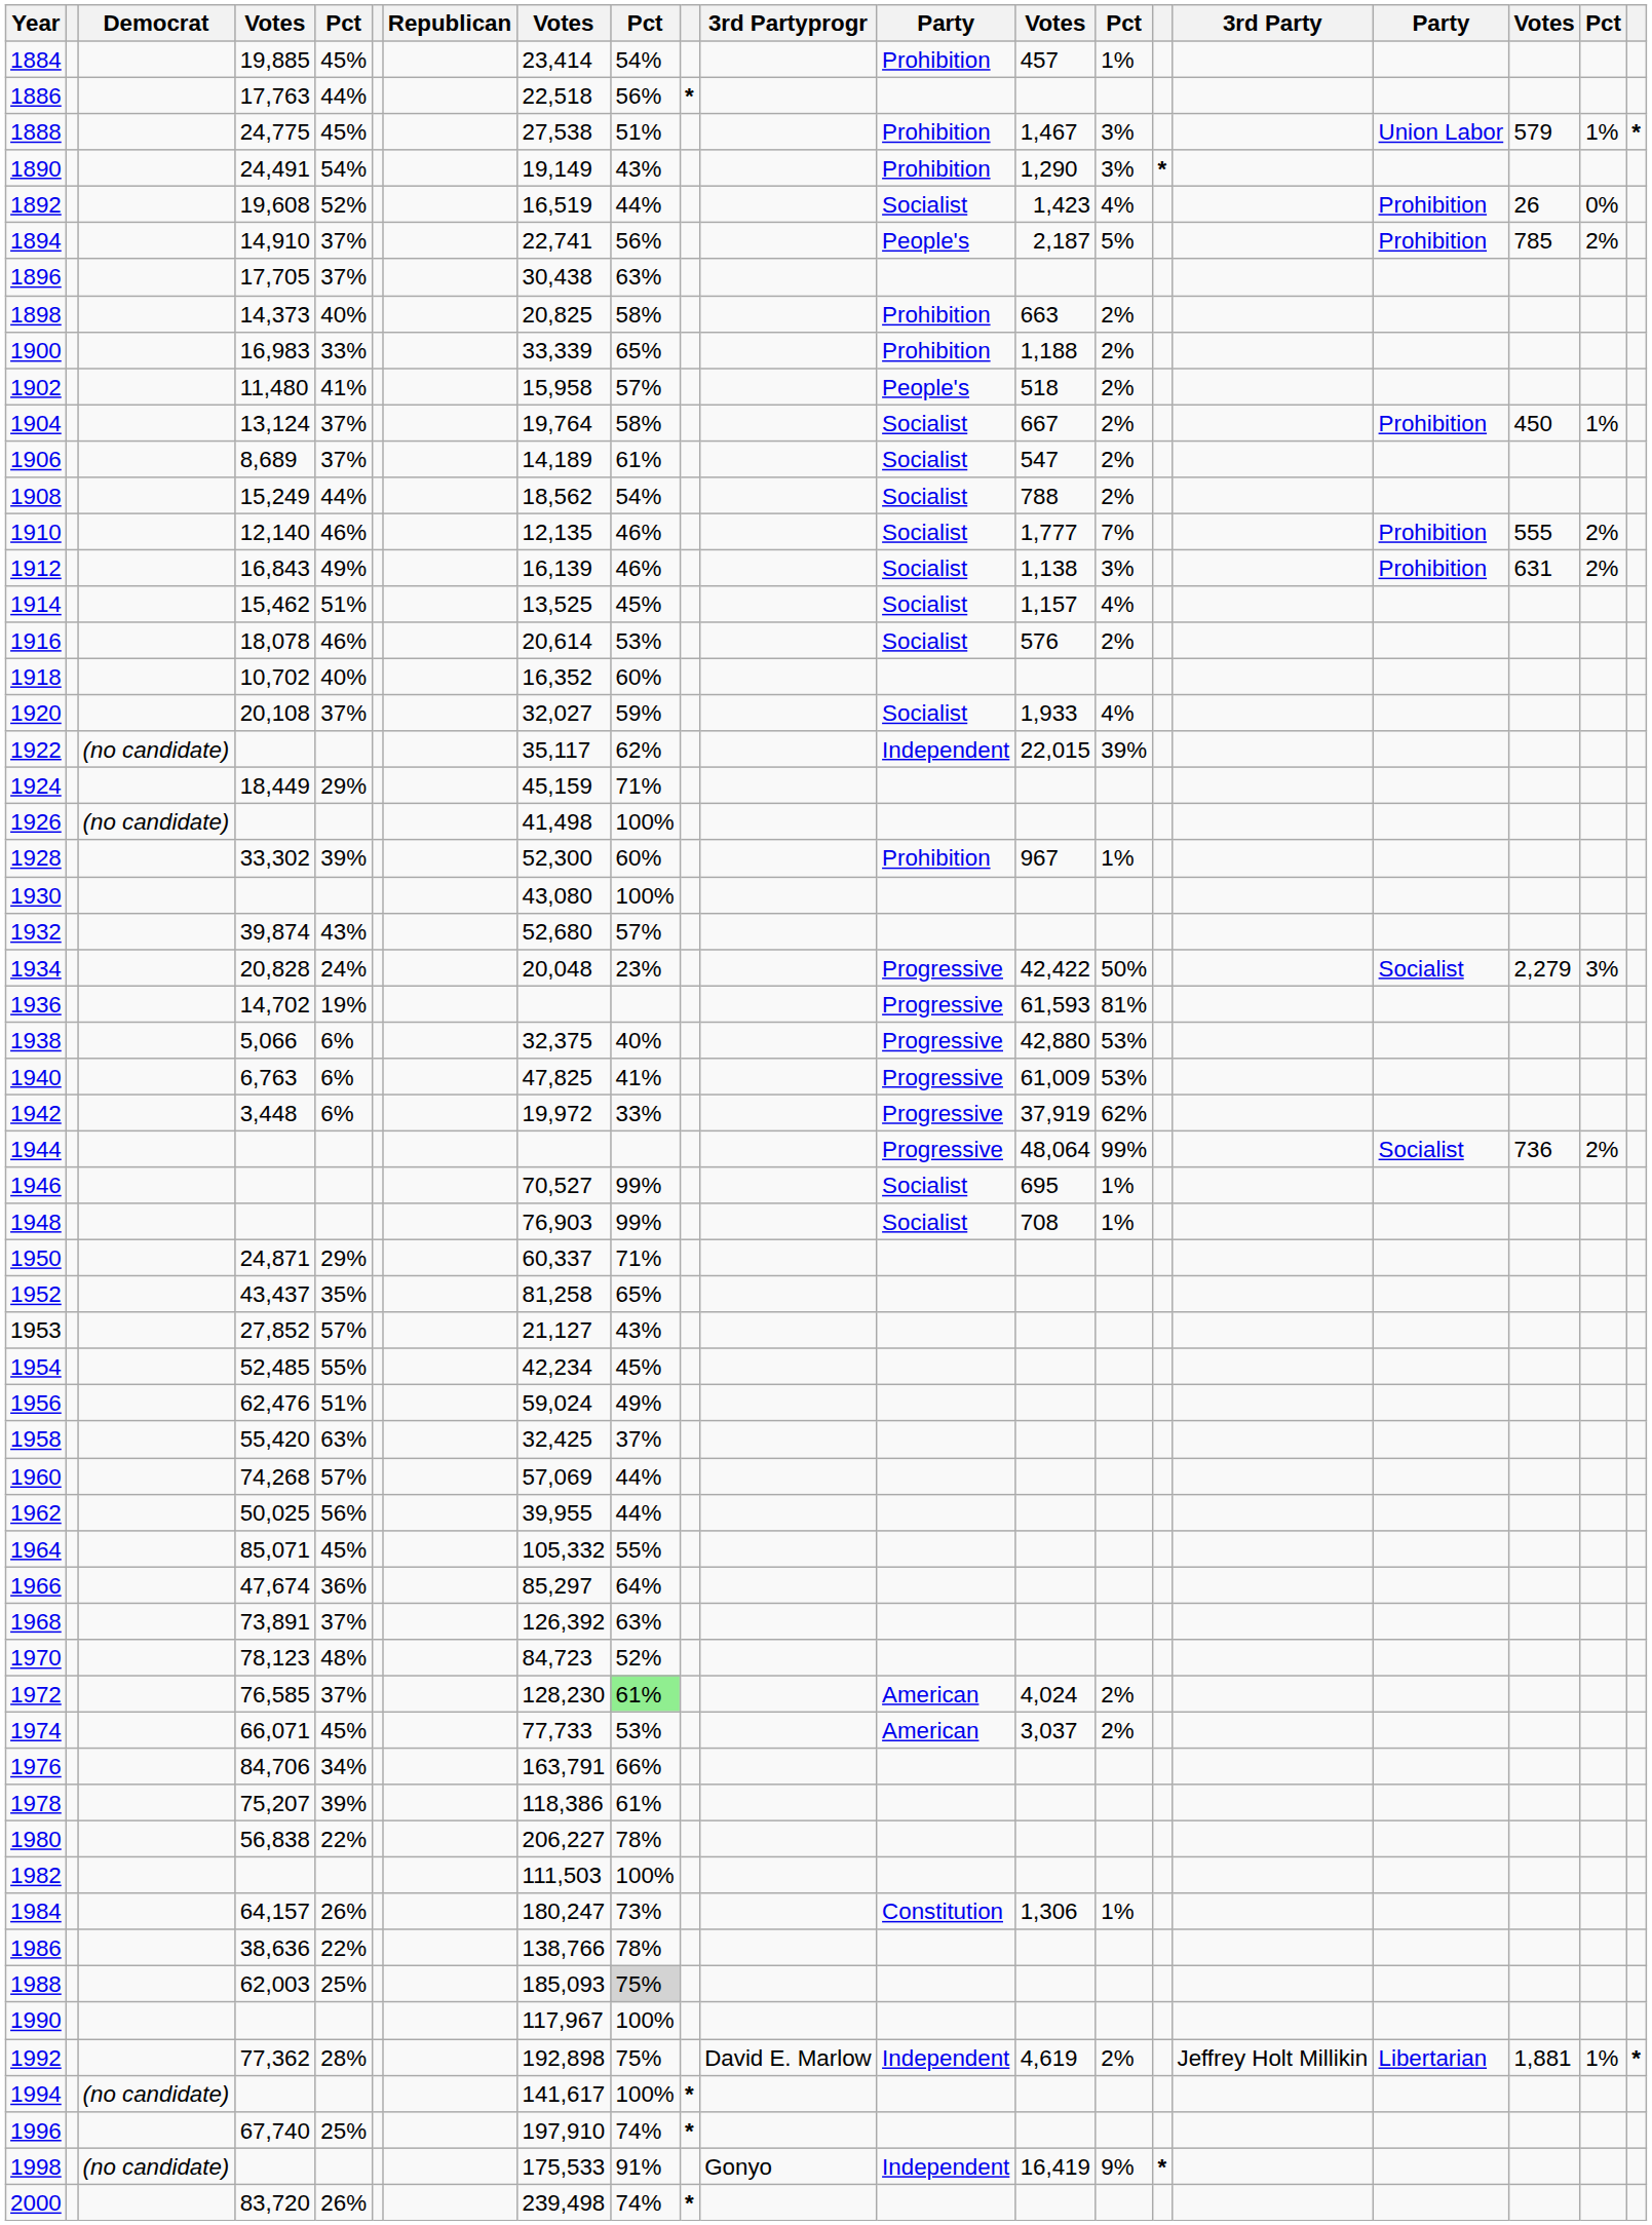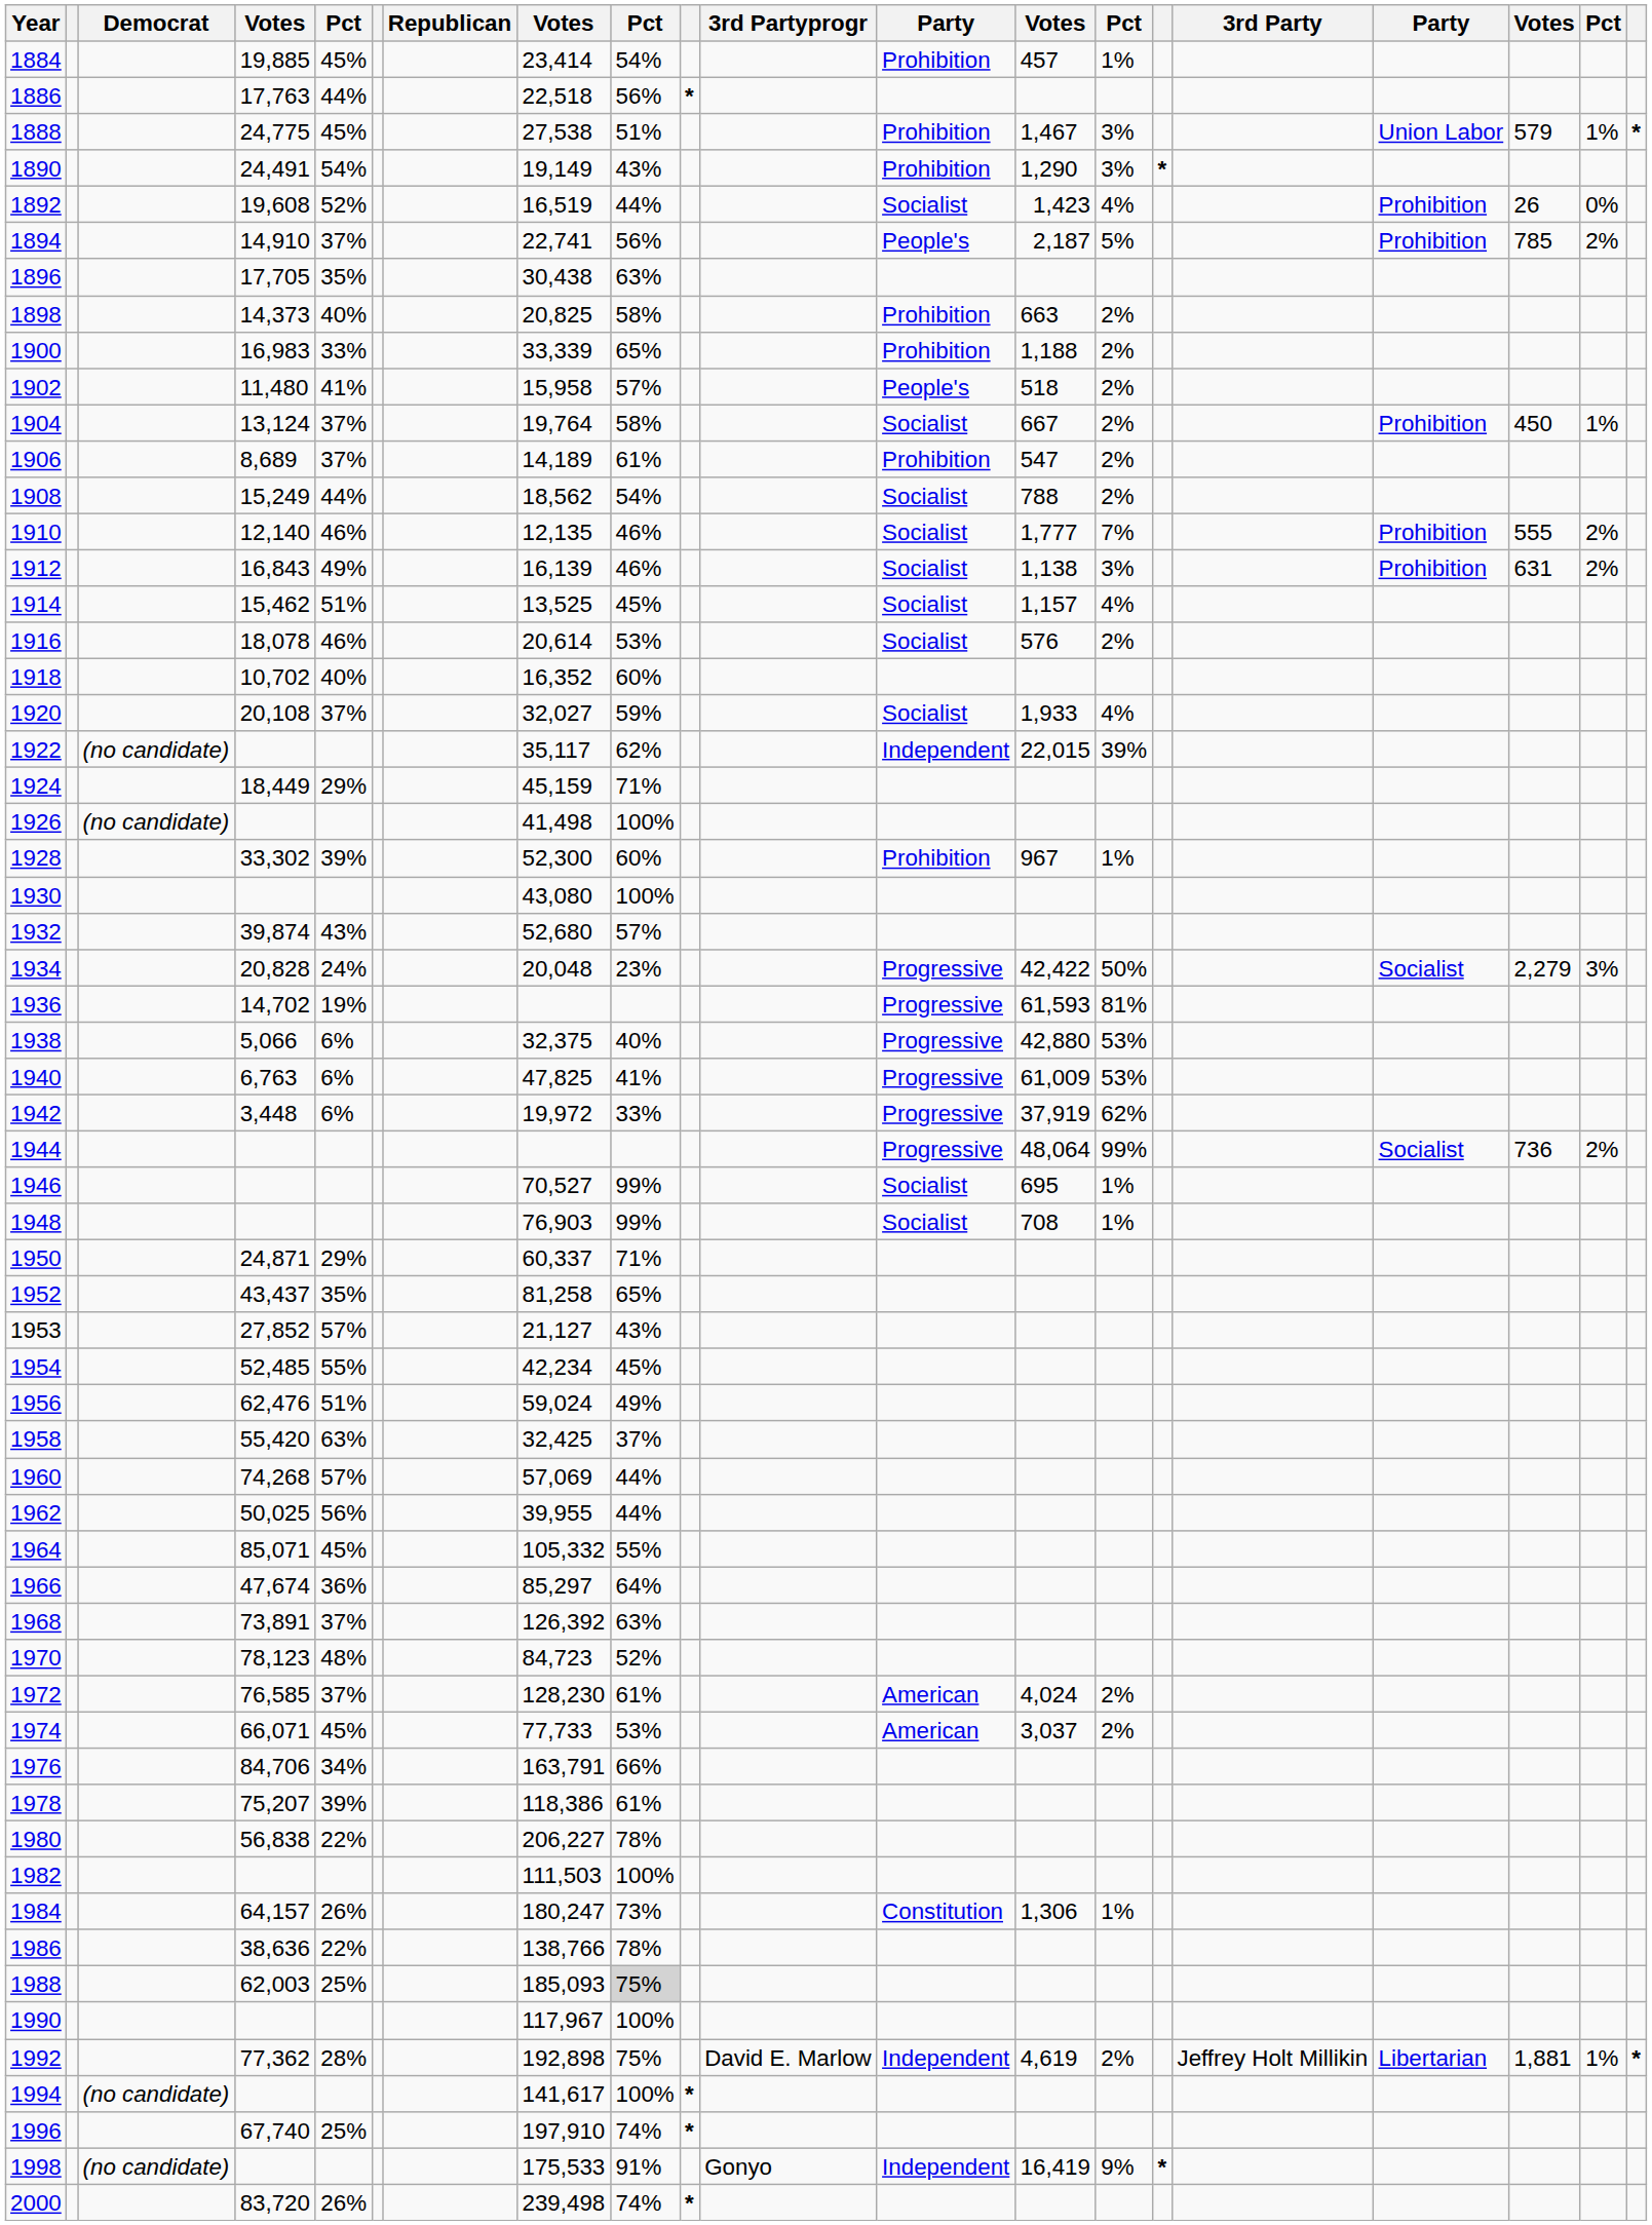1896 | column 5: 37% -> 35%
1906 | column 12: Socialist -> Prohibition
1972 | column 9: lightgreen background -> no background
